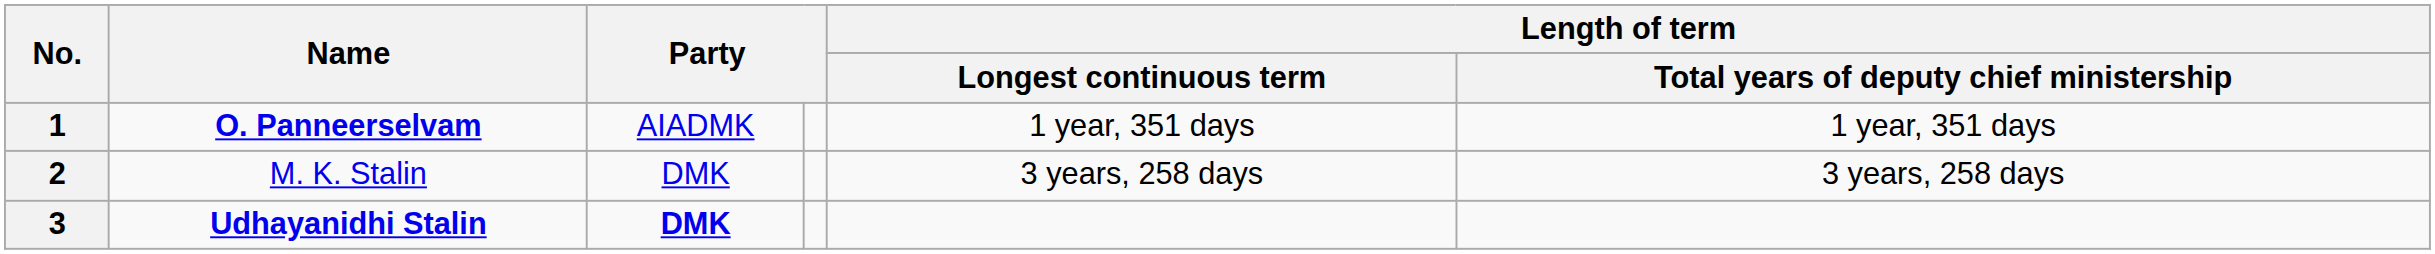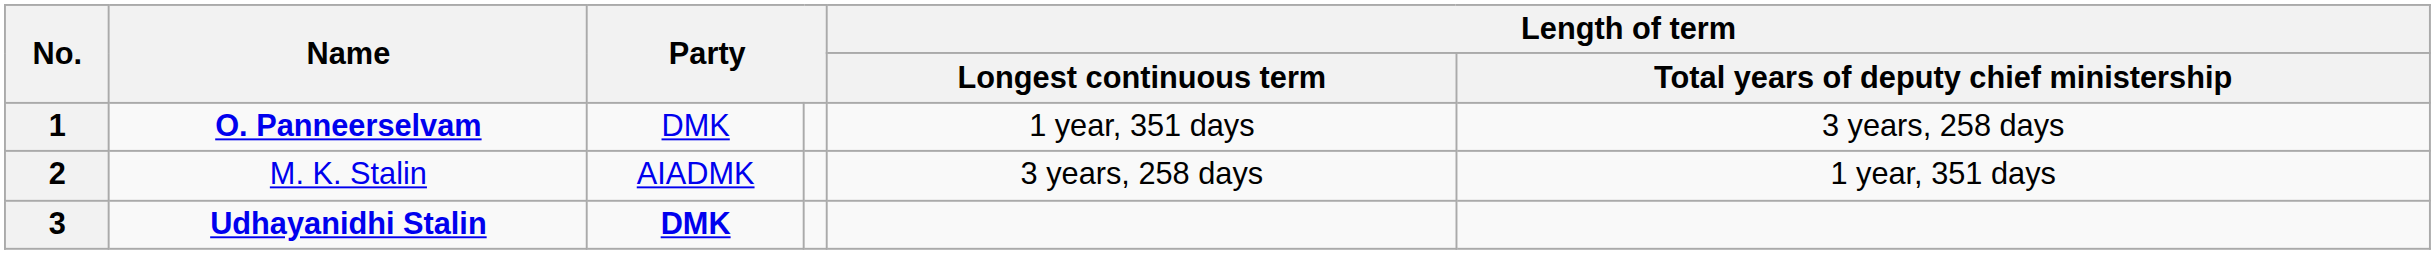1 | column 3: AIADMK -> DMK
1 | Length of term / Total years of deputy chief ministership: 1 year, 351 days -> 3 years, 258 days
2 | column 3: DMK -> AIADMK
2 | Length of term / Total years of deputy chief ministership: 3 years, 258 days -> 1 year, 351 days
